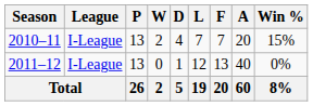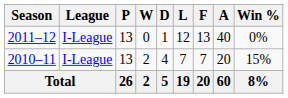rows swapped: 2010–11 <-> 2011–12
